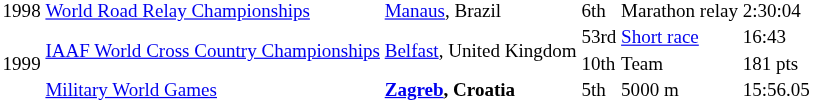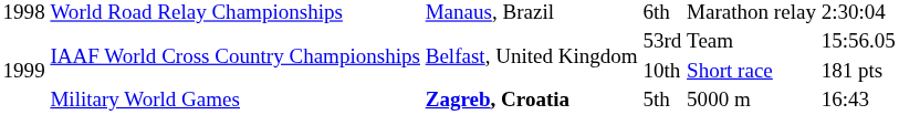53rd | column 5: Short race -> Team
53rd | column 6: 16:43 -> 15:56.05
10th | column 5: Team -> Short race
5th | column 6: 15:56.05 -> 16:43
